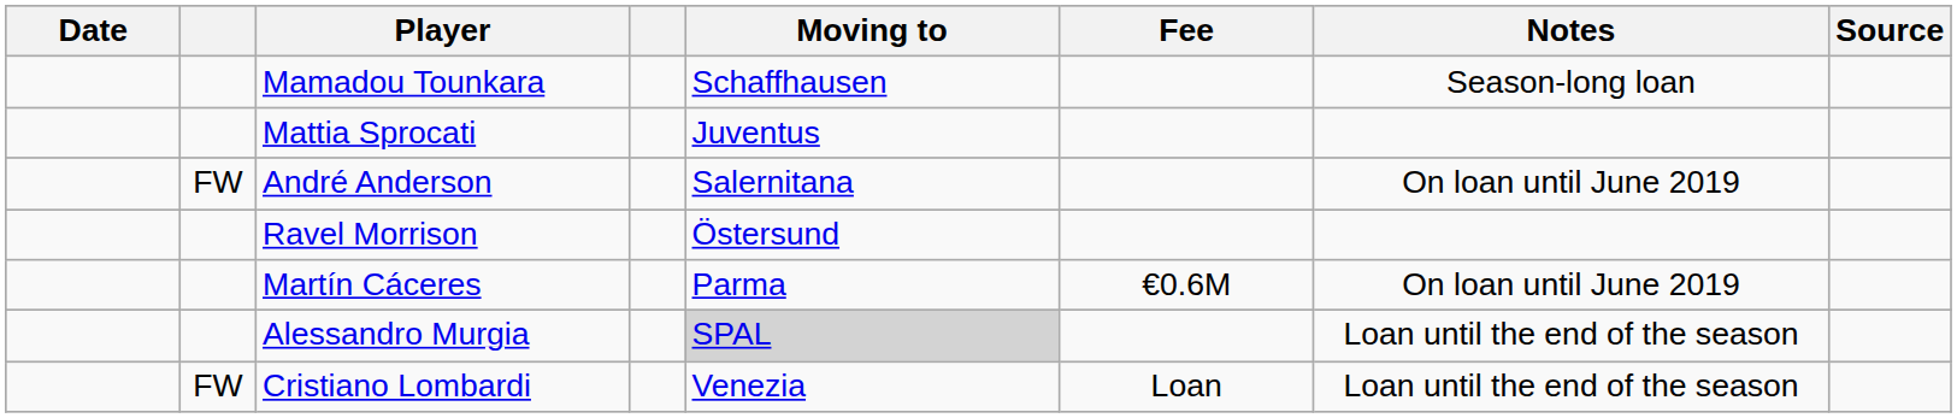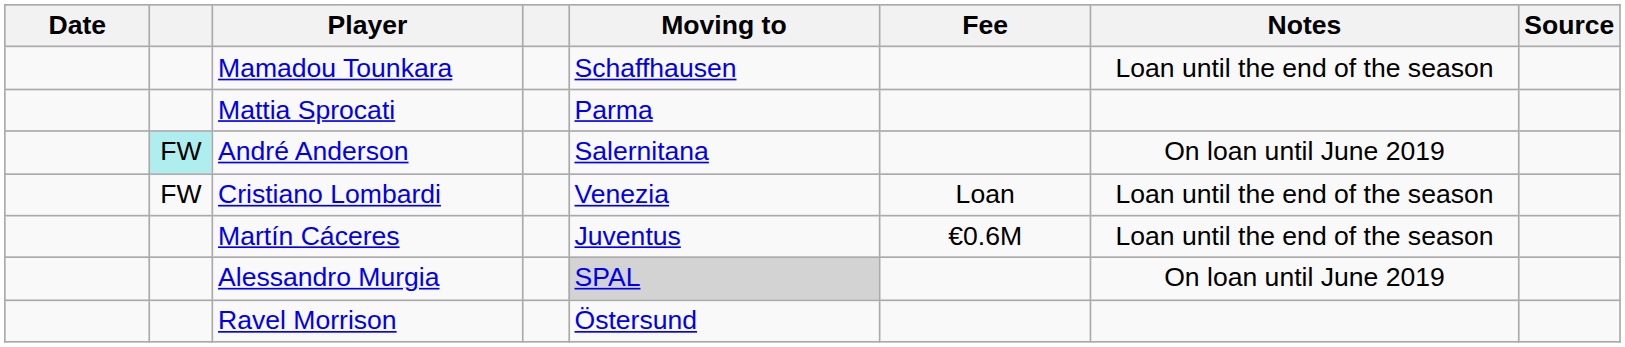Mamadou Tounkara | Notes: Season-long loan -> Loan until the end of the season
Mattia Sprocati | Moving to: Juventus -> Parma
André Anderson | column 2: no background -> paleturquoise background
rows swapped: Cristiano Lombardi <-> Ravel Morrison
Martín Cáceres | Moving to: Parma -> Juventus
Martín Cáceres | Notes: On loan until June 2019 -> Loan until the end of the season
Alessandro Murgia | Notes: Loan until the end of the season -> On loan until June 2019
